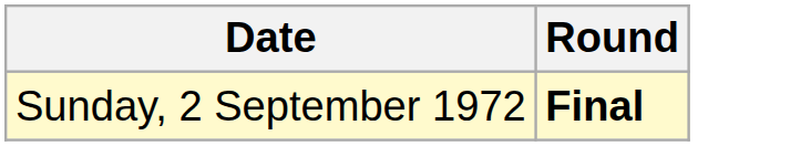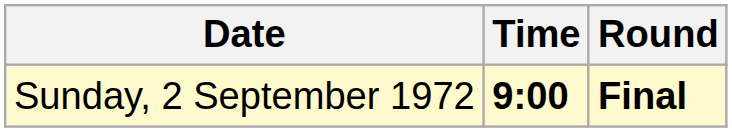+ column: Time | 9:00
